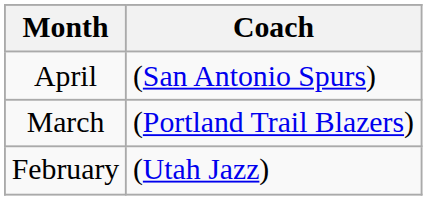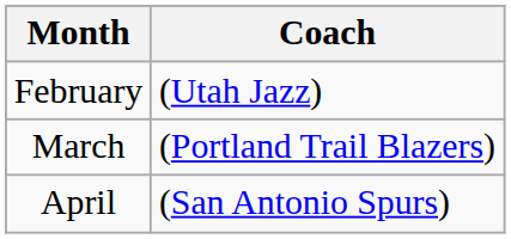rows swapped: February <-> April
